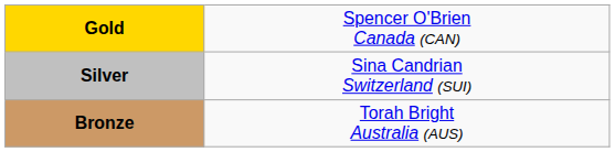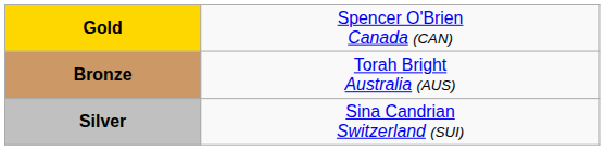rows swapped: Silver <-> Bronze
